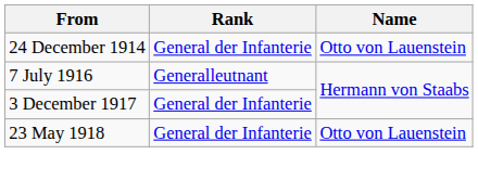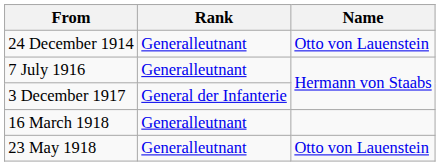24 December 1914 | Rank: General der Infanterie -> Generalleutnant
+ row: 16 March 1918 | Generalleutnant
23 May 1918 | Rank: General der Infanterie -> Generalleutnant
